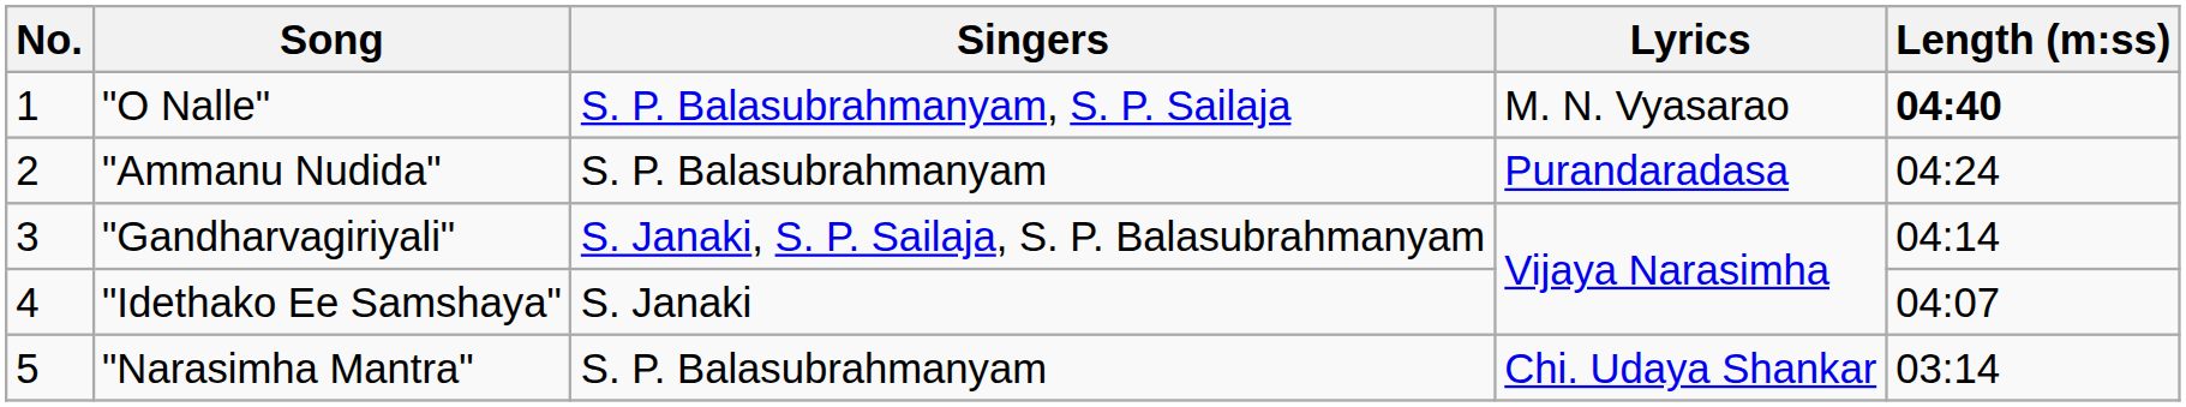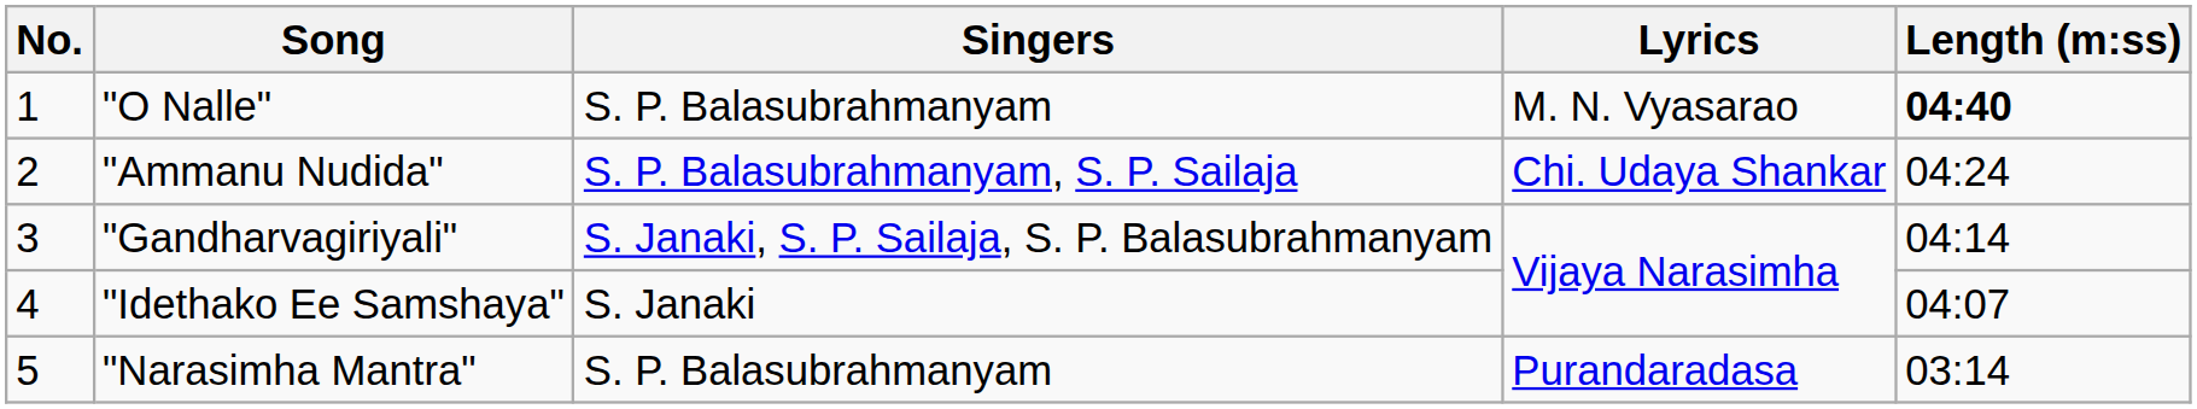"O Nalle" | Singers: S. P. Balasubrahmanyam, S. P. Sailaja -> S. P. Balasubrahmanyam
"Ammanu Nudida" | Singers: S. P. Balasubrahmanyam -> S. P. Balasubrahmanyam, S. P. Sailaja
"Ammanu Nudida" | Lyrics: Purandaradasa -> Chi. Udaya Shankar
"Narasimha Mantra" | Lyrics: Chi. Udaya Shankar -> Purandaradasa
